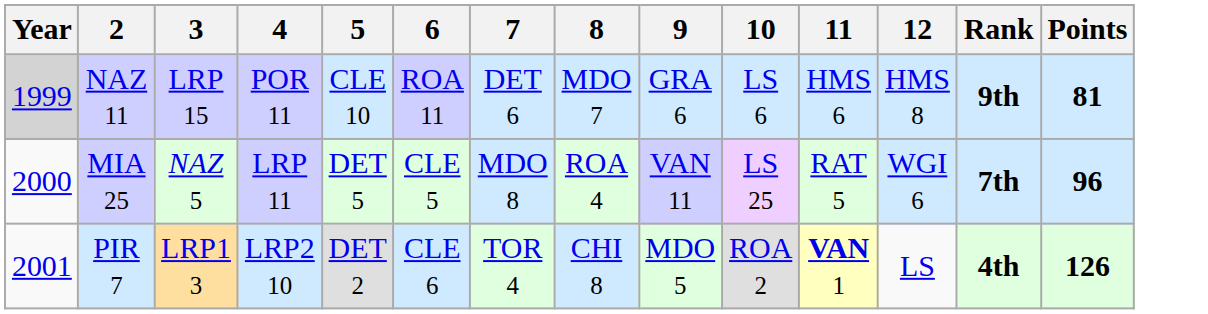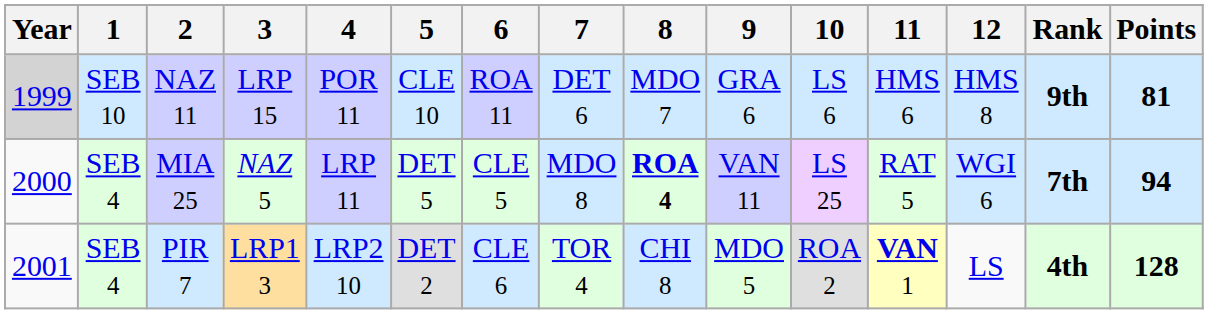+ column: 1 | SEB 10 | SEB 4 | SEB 4
MIA 25 | 8: normal -> bold
MIA 25 | Points: 96 -> 94
PIR 7 | Points: 126 -> 128
